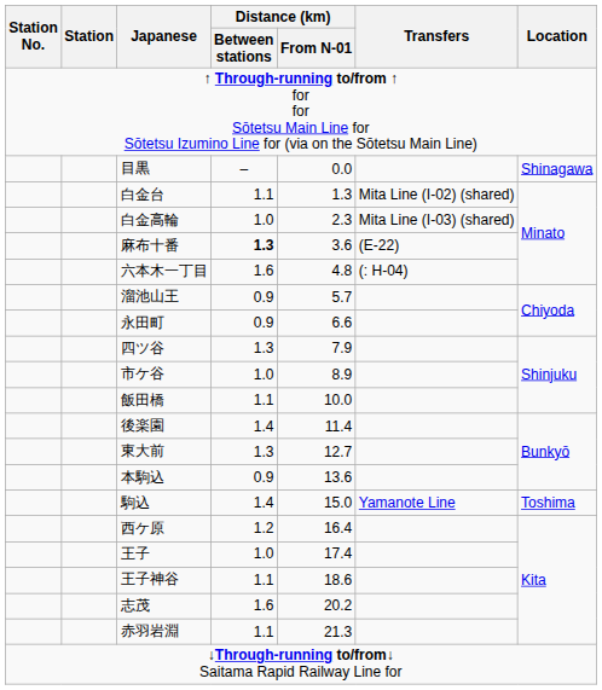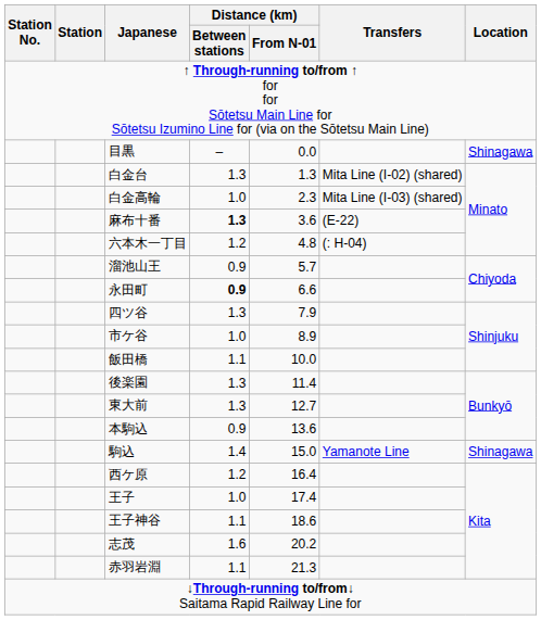白金台 | Distance (km) / Between stations: 1.1 -> 1.3
六本木一丁目 | Distance (km) / Between stations: 1.6 -> 1.2
永田町 | Distance (km) / Between stations: normal -> bold
後楽園 | Distance (km) / Between stations: 1.4 -> 1.3
駒込 | Location: Toshima -> Shinagawa
